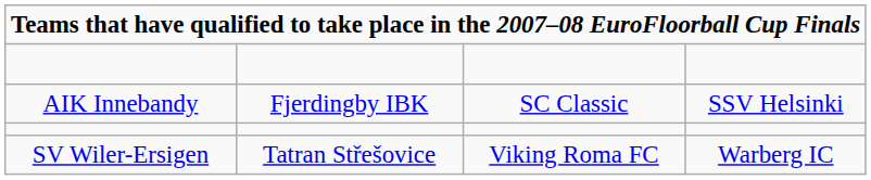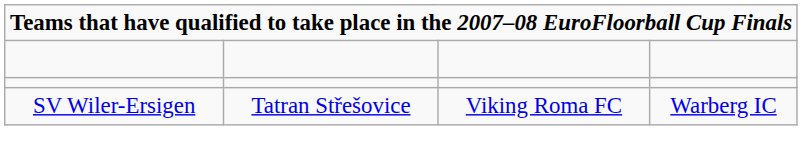- row: AIK Innebandy | Fjerdingby IBK | SC Classic | SSV Helsinki
